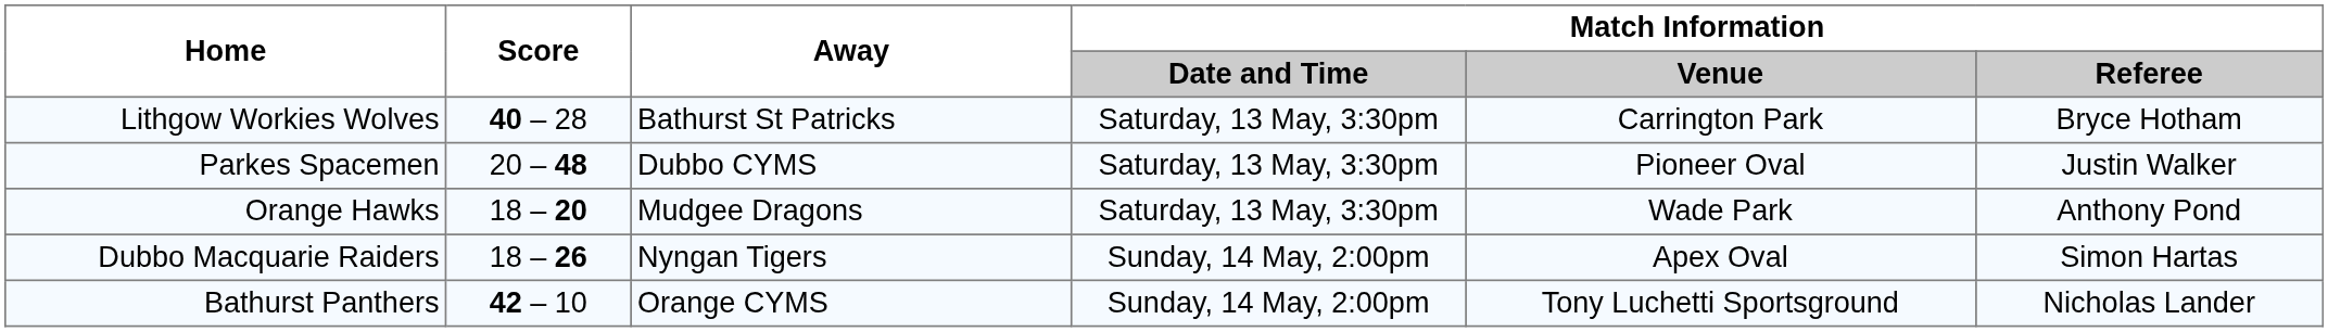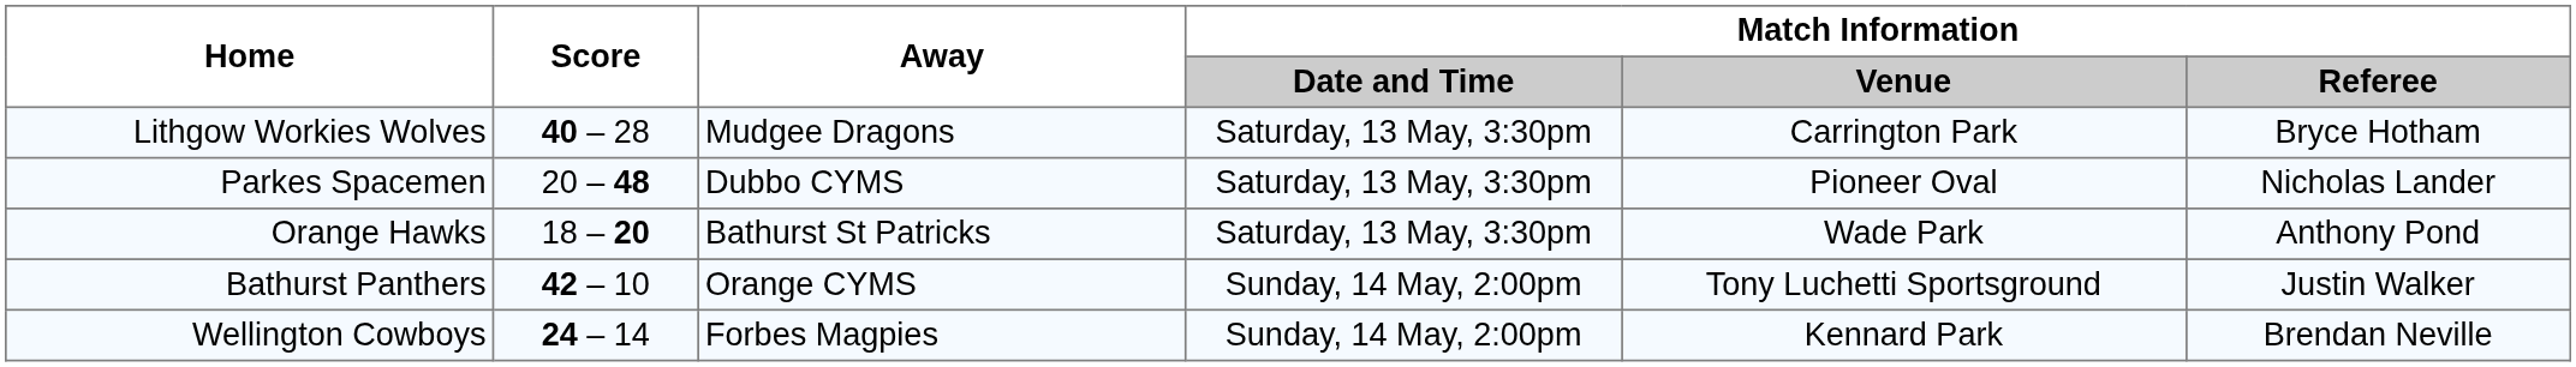Lithgow Workies Wolves | Away: Bathurst St Patricks -> Mudgee Dragons
Parkes Spacemen | Match Information / Referee: Justin Walker -> Nicholas Lander
Orange Hawks | Away: Mudgee Dragons -> Bathurst St Patricks
- row: Dubbo Macquarie Raiders | 18 – 26 | Nyngan Tigers | Sunday, 14 May, 2:00pm | Apex Oval | Simon Hartas
Bathurst Panthers | Match Information / Referee: Nicholas Lander -> Justin Walker
+ row: Wellington Cowboys | 24 – 14 | Forbes Magpies | Sunday, 14 May, 2:00pm | Kennard Park | Brendan Neville
